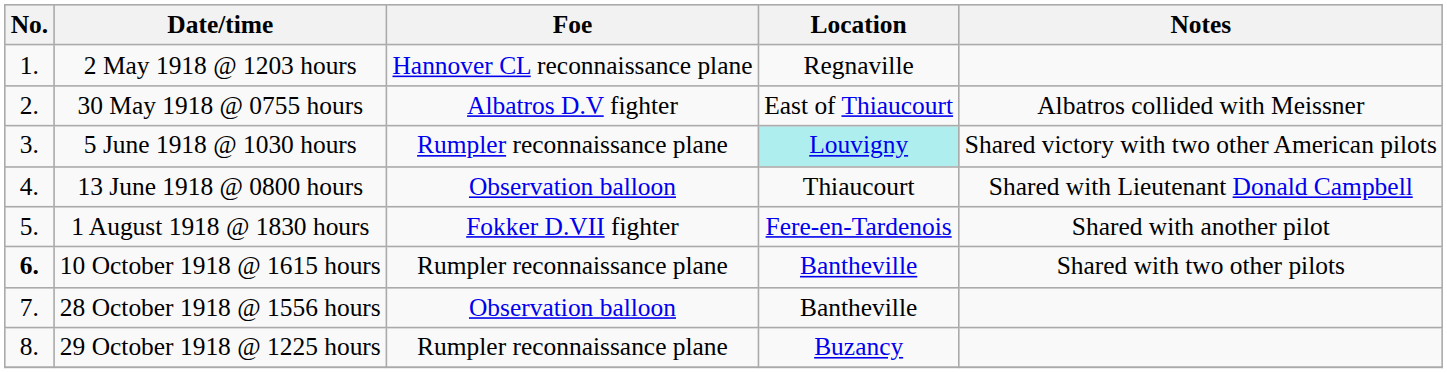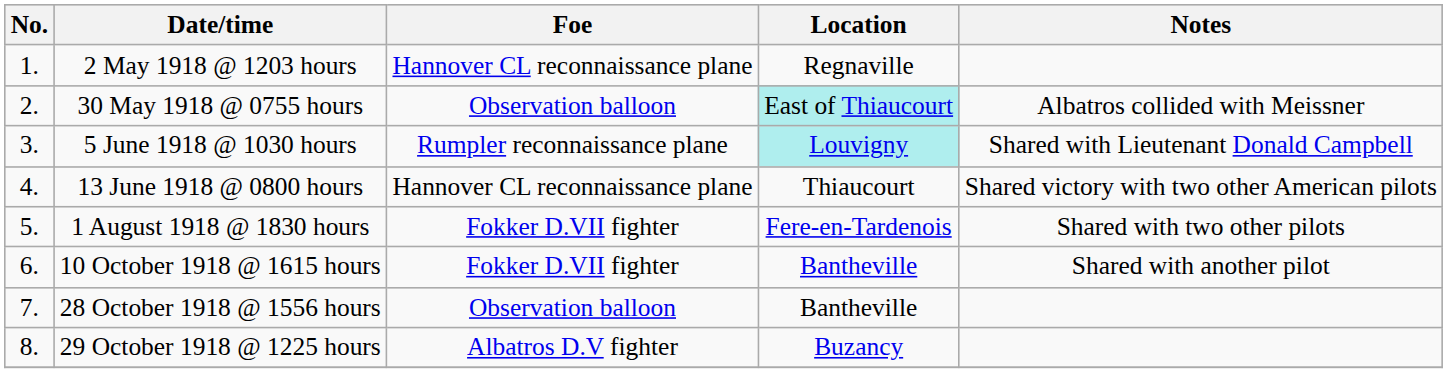30 May 1918 @ 0755 hours | Foe: Albatros D.V fighter -> Observation balloon
30 May 1918 @ 0755 hours | Location: no background -> paleturquoise background
5 June 1918 @ 1030 hours | Notes: Shared victory with two other American pilots -> Shared with Lieutenant Donald Campbell
13 June 1918 @ 0800 hours | Foe: Observation balloon -> Hannover CL reconnaissance plane
13 June 1918 @ 0800 hours | Notes: Shared with Lieutenant Donald Campbell -> Shared victory with two other American pilots
1 August 1918 @ 1830 hours | Notes: Shared with another pilot -> Shared with two other pilots
10 October 1918 @ 1615 hours | No.: bold -> normal
10 October 1918 @ 1615 hours | Foe: Rumpler reconnaissance plane -> Fokker D.VII fighter
10 October 1918 @ 1615 hours | Notes: Shared with two other pilots -> Shared with another pilot
29 October 1918 @ 1225 hours | Foe: Rumpler reconnaissance plane -> Albatros D.V fighter
